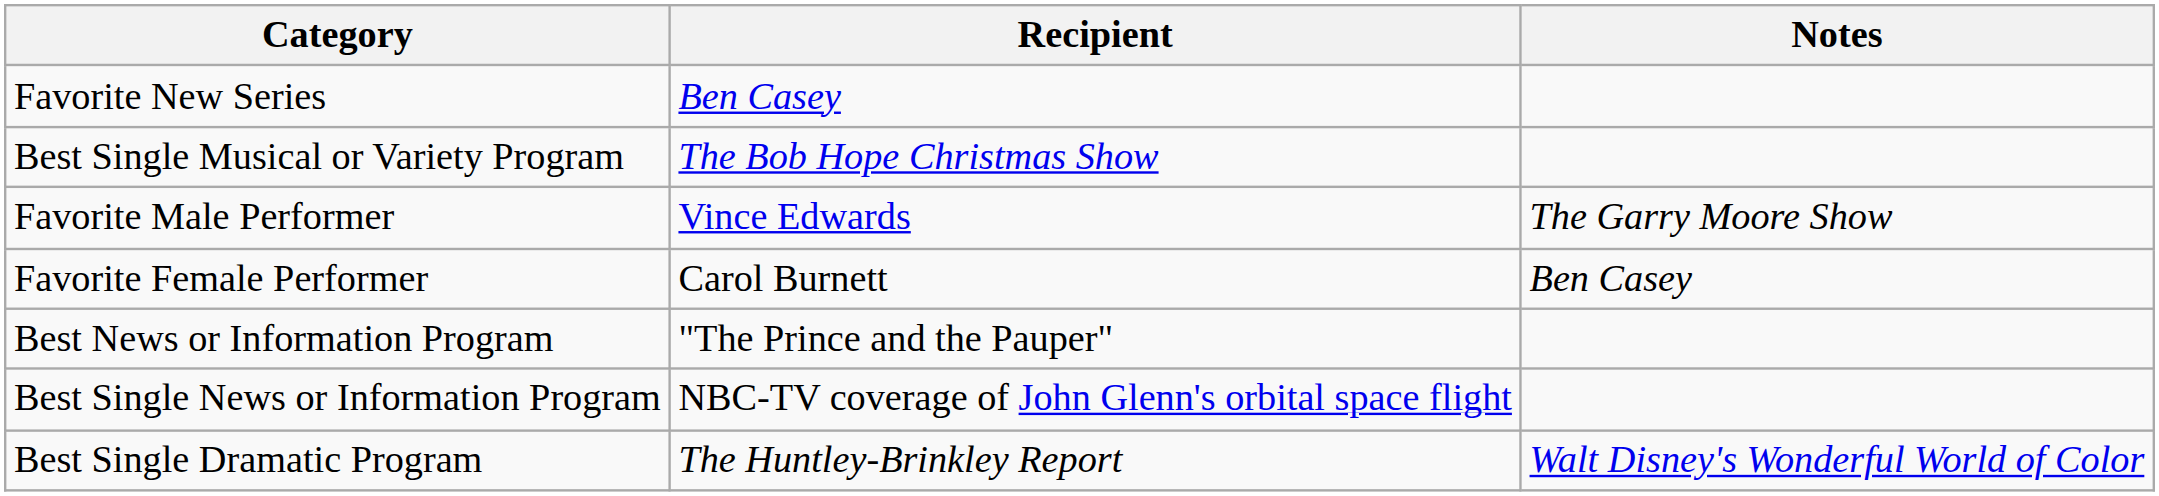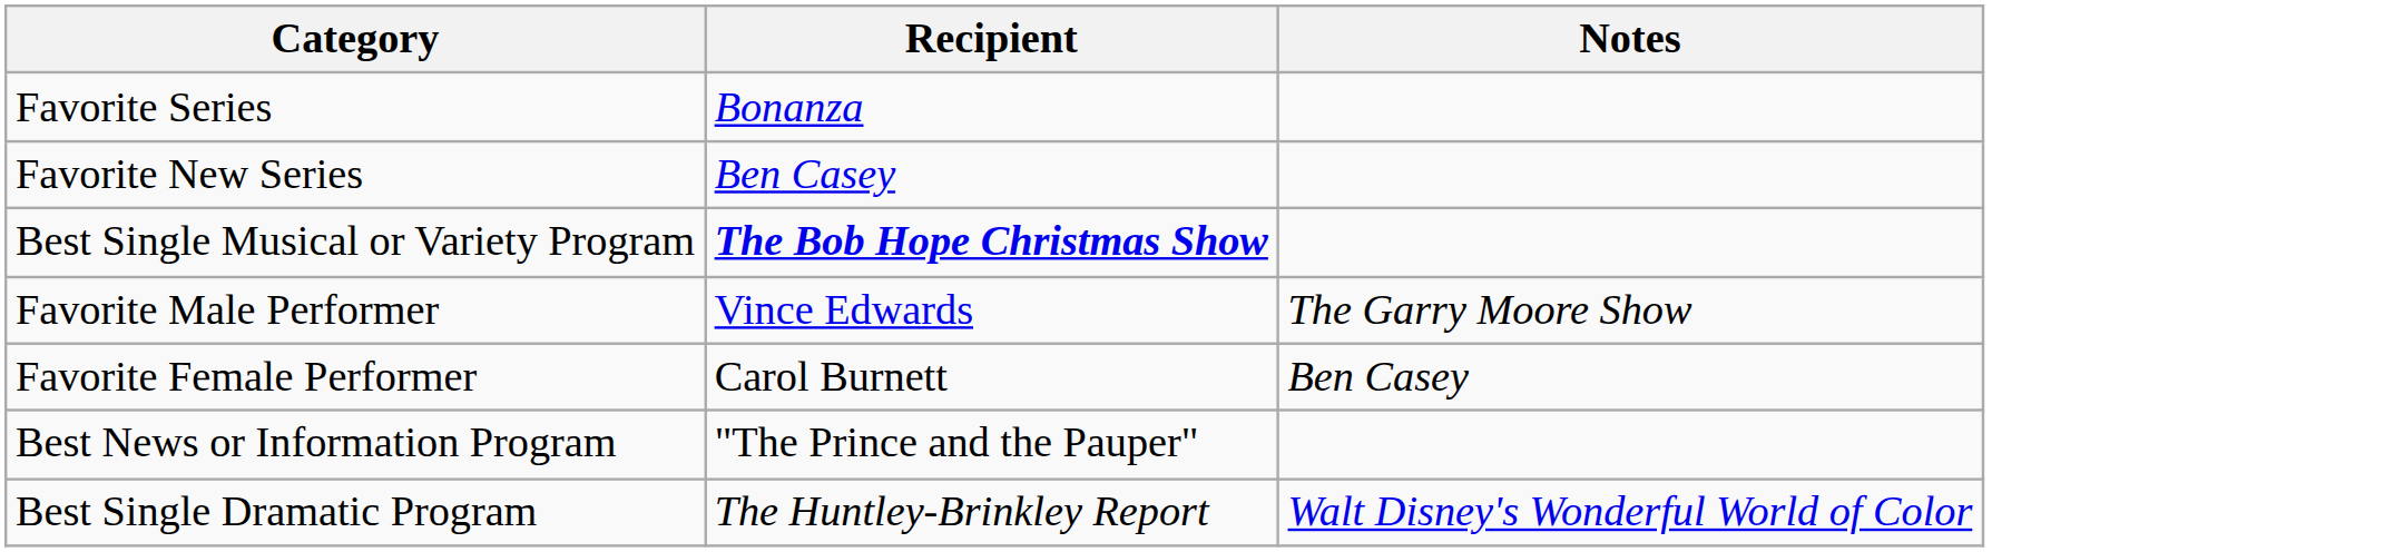+ row: Favorite Series | Bonanza
Best Single Musical or Variety Program | Recipient: normal -> bold
- row: Best Single News or Information Program | NBC-TV coverage of John Glenn's orbital space flight
